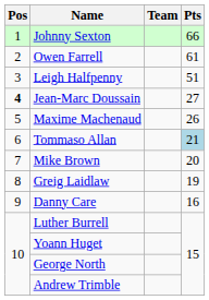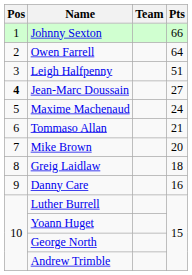Owen Farrell | Pts: 61 -> 64
Maxime Machenaud | Pts: 26 -> 24
Tommaso Allan | Pts: lightblue background -> no background
Greig Laidlaw | Pts: 19 -> 18
